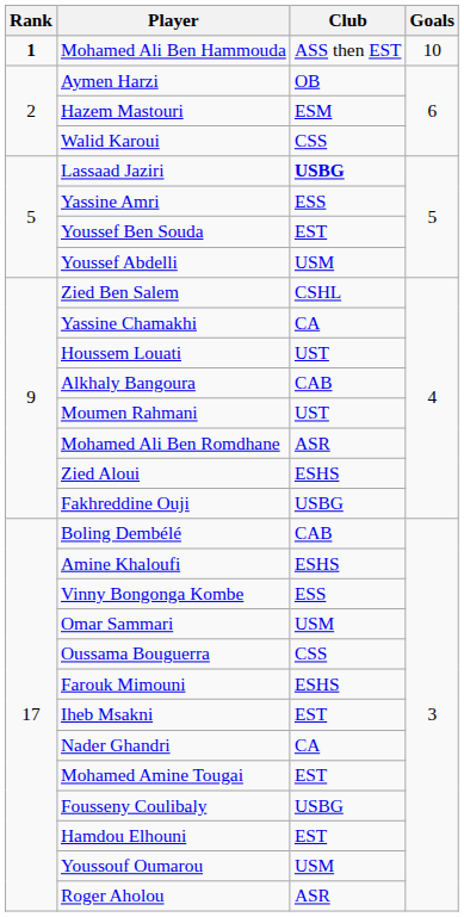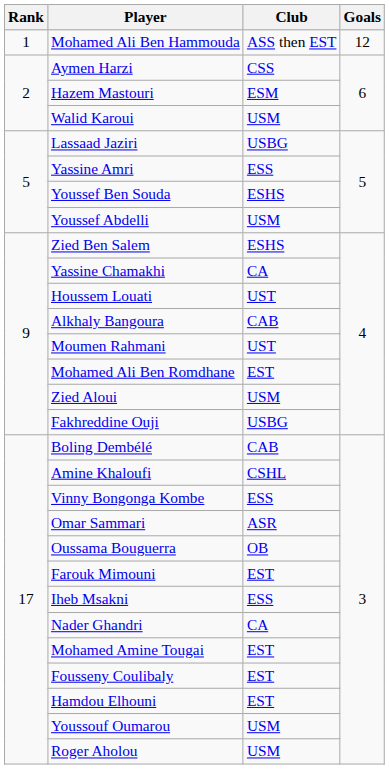Mohamed Ali Ben Hammouda | Rank: bold -> normal
Mohamed Ali Ben Hammouda | Goals: 10 -> 12
Aymen Harzi | Club: OB -> CSS
Walid Karoui | Club: CSS -> USM
Lassaad Jaziri | Club: bold -> normal
Youssef Ben Souda | Club: EST -> ESHS
Zied Ben Salem | Club: CSHL -> ESHS
Mohamed Ali Ben Romdhane | Club: ASR -> EST
Zied Aloui | Club: ESHS -> USM
Amine Khaloufi | Club: ESHS -> CSHL
Omar Sammari | Club: USM -> ASR
Oussama Bouguerra | Club: CSS -> OB
Farouk Mimouni | Club: ESHS -> EST
Iheb Msakni | Club: EST -> ESS
Fousseny Coulibaly | Club: USBG -> EST
Roger Aholou | Club: ASR -> USM
